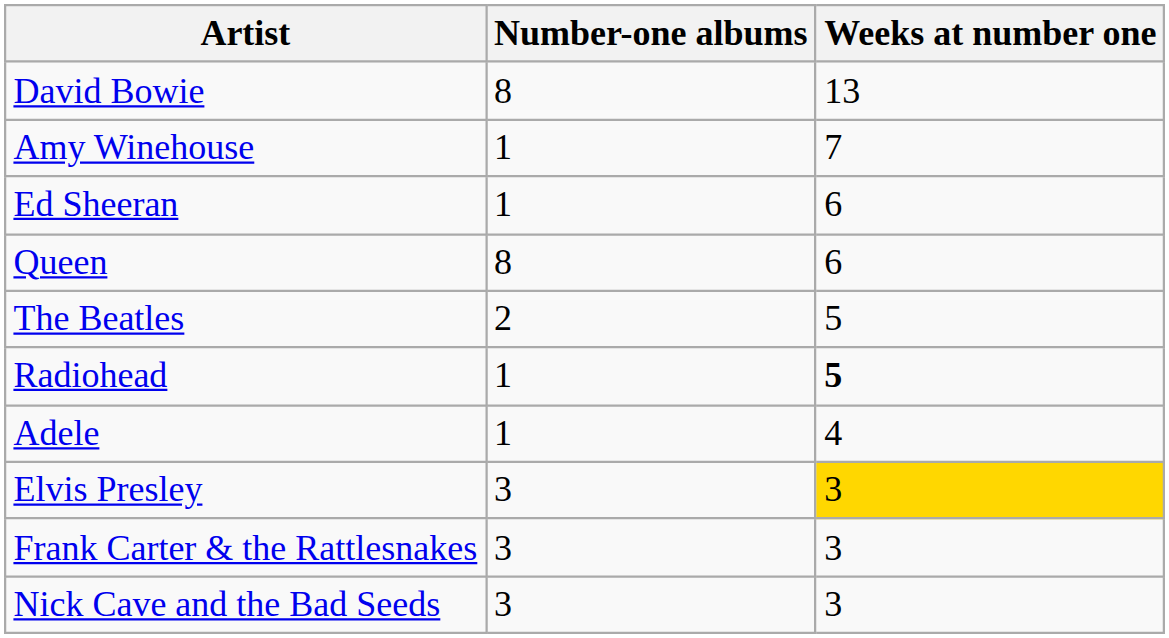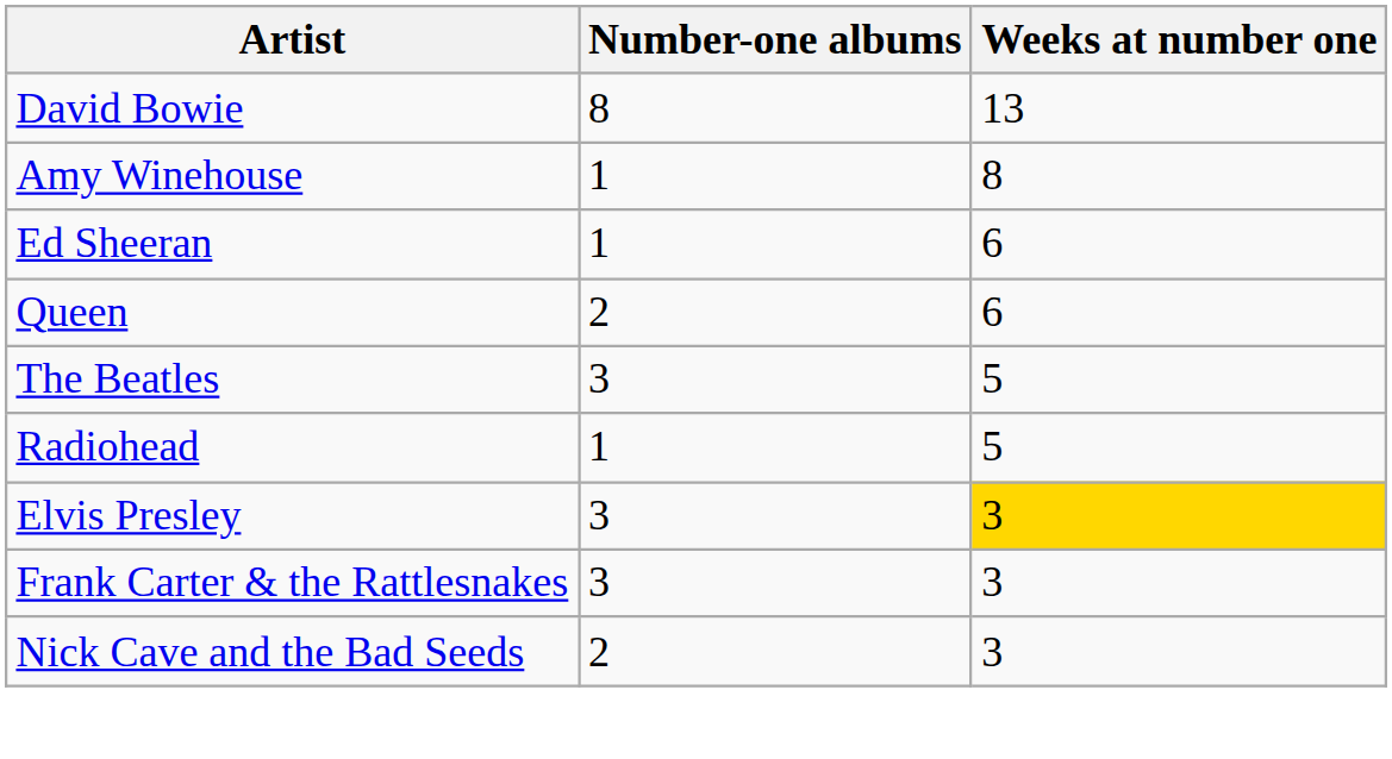Amy Winehouse | Weeks at number one: 7 -> 8
Queen | Number-one albums: 8 -> 2
The Beatles | Number-one albums: 2 -> 3
Radiohead | Weeks at number one: bold -> normal
- row: Adele | 1 | 4
Nick Cave and the Bad Seeds | Number-one albums: 3 -> 2
